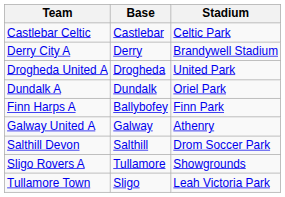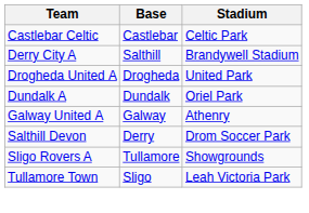Derry City A | Base: Derry -> Salthill
- row: Finn Harps A | Ballybofey | Finn Park
Salthill Devon | Base: Salthill -> Derry
